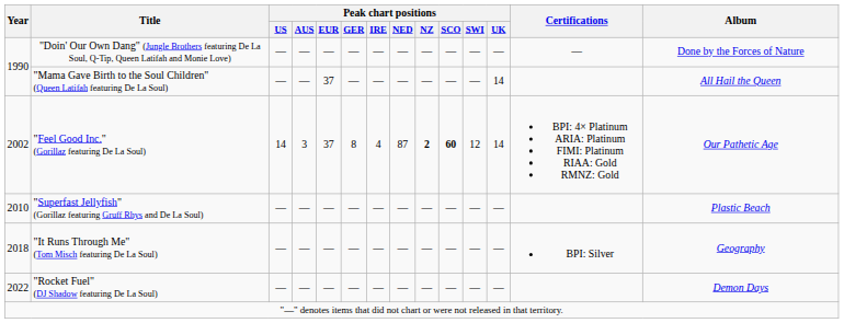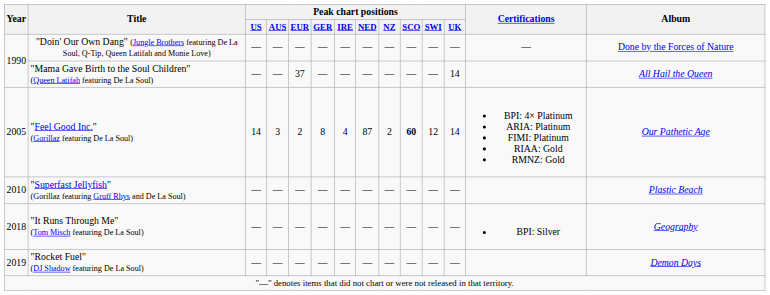"Feel Good Inc." (Gorillaz featuring De La Soul) | Year: 2002 -> 2005
"Feel Good Inc." (Gorillaz featuring De La Soul) | Peak chart positions / EUR: 37 -> 2
"Feel Good Inc." (Gorillaz featuring De La Soul) | Peak chart positions / NZ: bold -> normal
"Rocket Fuel" (DJ Shadow featuring De La Soul) | Year: 2022 -> 2019
